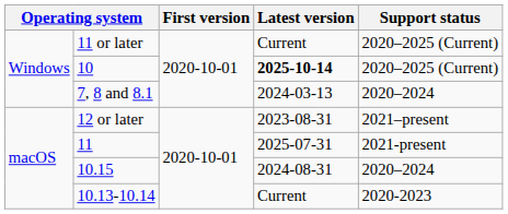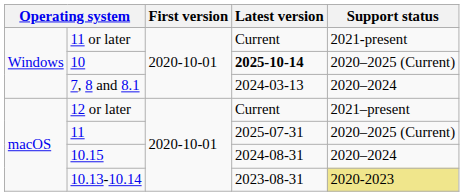11 or later | Support status: 2020–2025 (Current) -> 2021-present
12 or later | Latest version: 2023-08-31 -> Current
11 | Support status: 2021-present -> 2020–2025 (Current)
10.13-10.14 | Latest version: Current -> 2023-08-31
10.13-10.14 | Support status: no background -> khaki background
